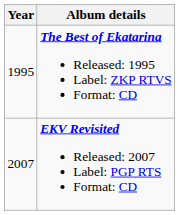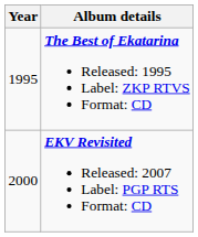EKV Revisited Released: 2007 Label: PGP RTS Format: CD | Year: 2007 -> 2000
